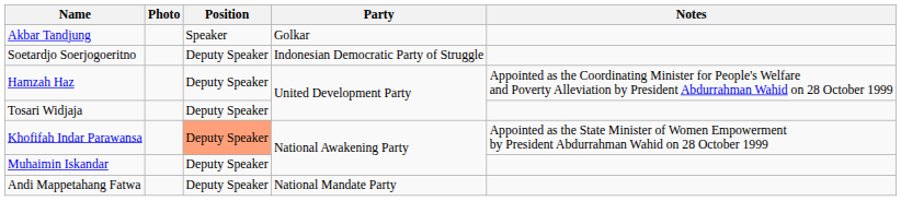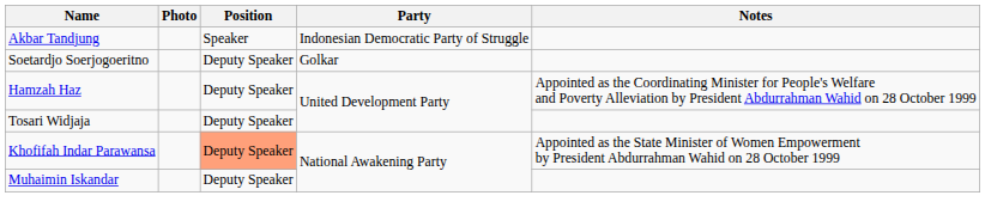Akbar Tandjung | Party: Golkar -> Indonesian Democratic Party of Struggle
Soetardjo Soerjogoeritno | Party: Indonesian Democratic Party of Struggle -> Golkar
- row: Andi Mappetahang Fatwa | Deputy Speaker | National Mandate Party
